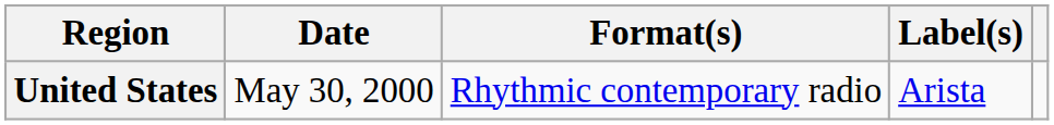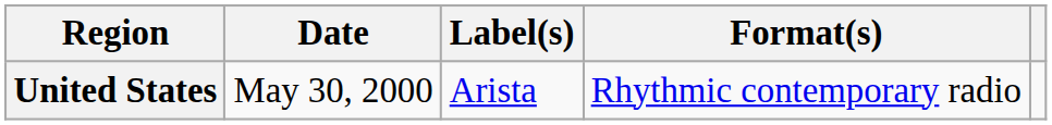columns swapped: Format(s) <-> Label(s)
